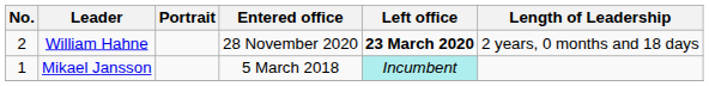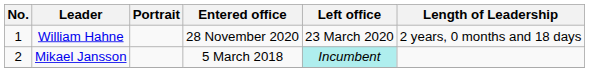William Hahne | No.: 2 -> 1
William Hahne | Left office: bold -> normal
Mikael Jansson | No.: 1 -> 2
